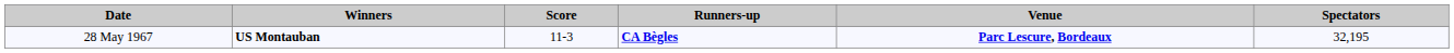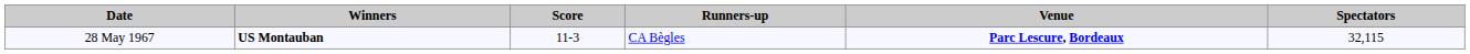28 May 1967 | Runners-up: bold -> normal
28 May 1967 | Spectators: 32,195 -> 32,115
